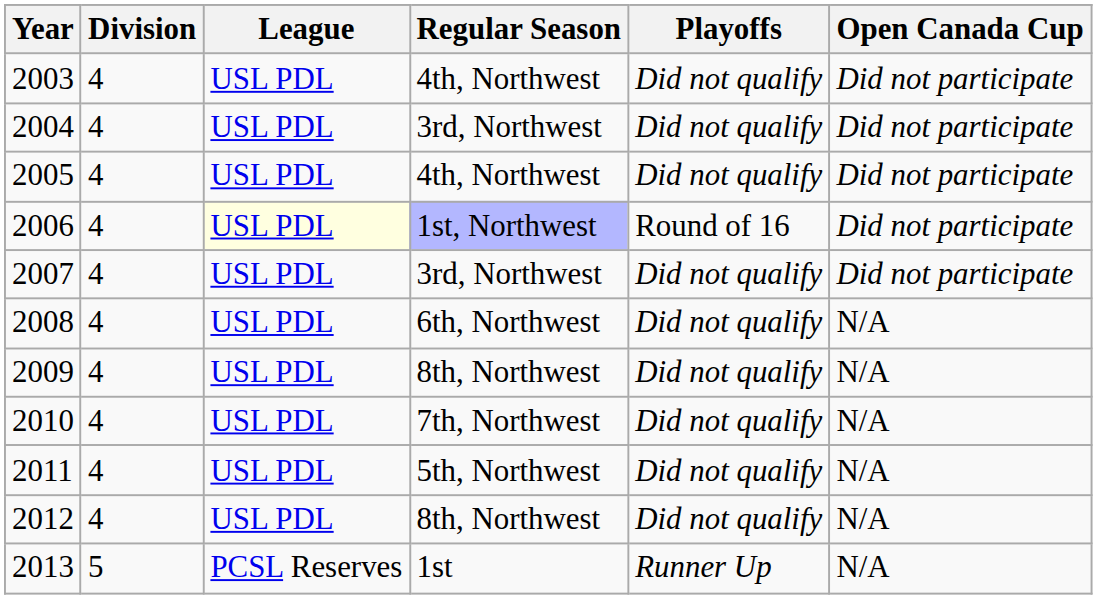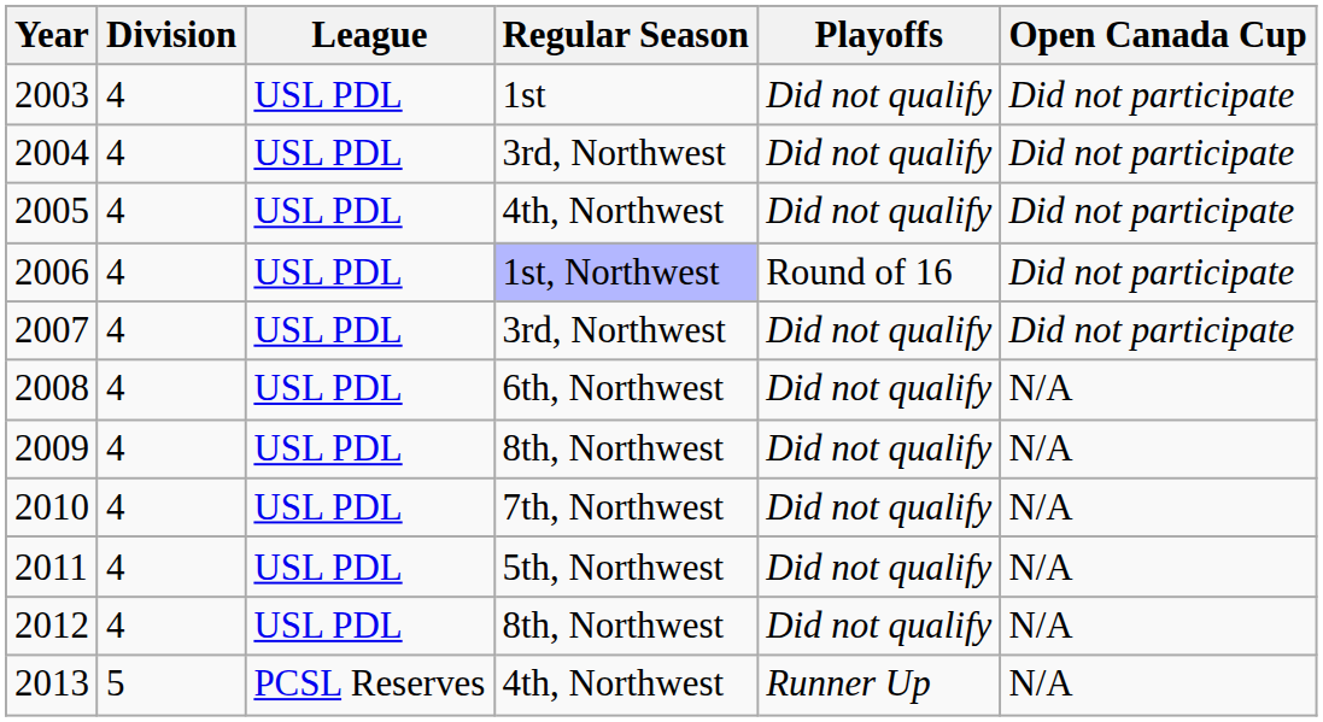2003 | Regular Season: 4th, Northwest -> 1st
2006 | League: lightyellow background -> no background
2013 | Regular Season: 1st -> 4th, Northwest
